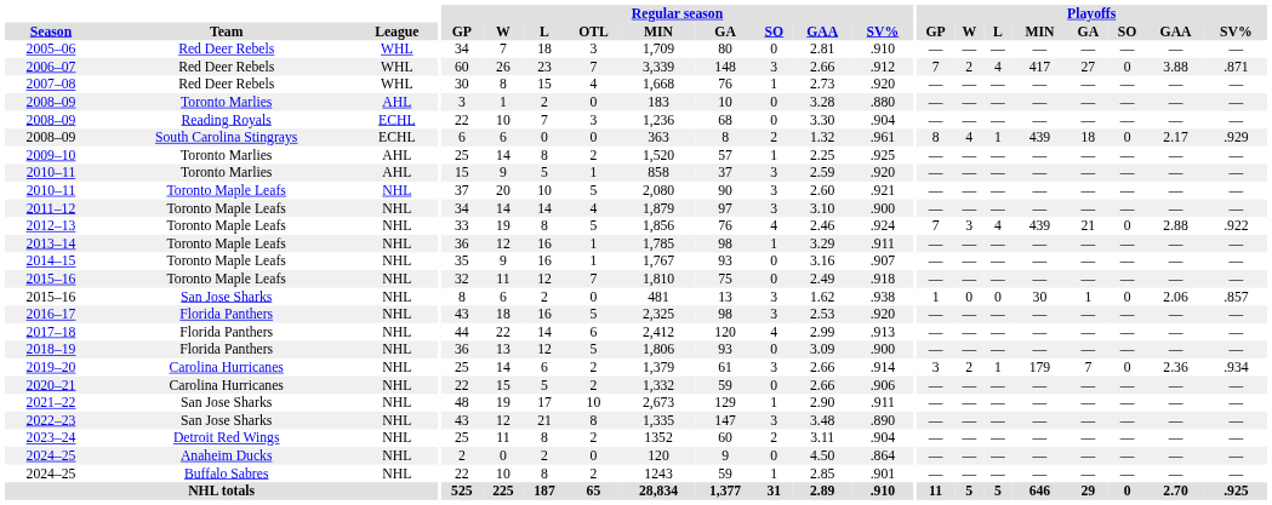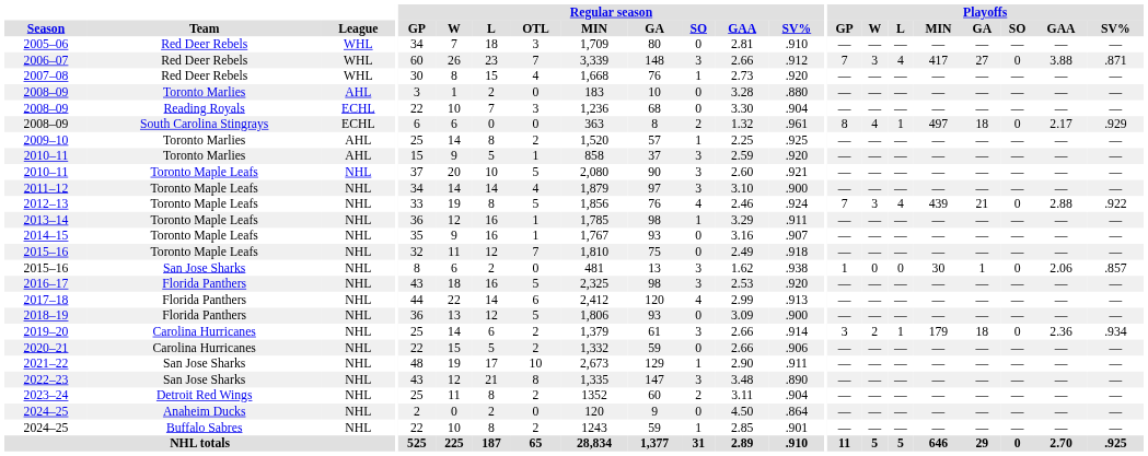2006–07 | Playoffs / W: 2 -> 3
2008–09 / South Carolina Stingrays | Playoffs / MIN: 439 -> 497
2019–20 | Playoffs / GA: 7 -> 18
